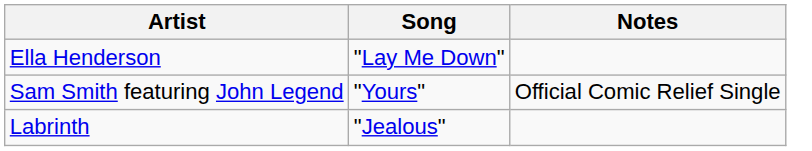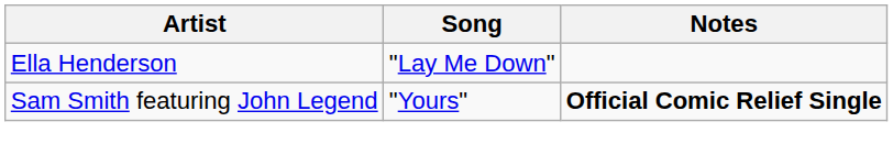Sam Smith featuring John Legend | Notes: normal -> bold
- row: Labrinth | "Jealous"
